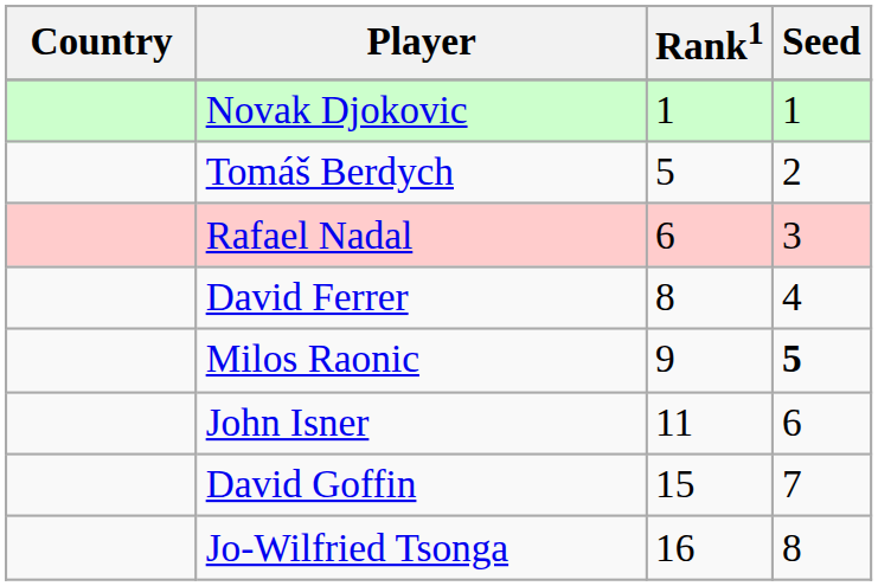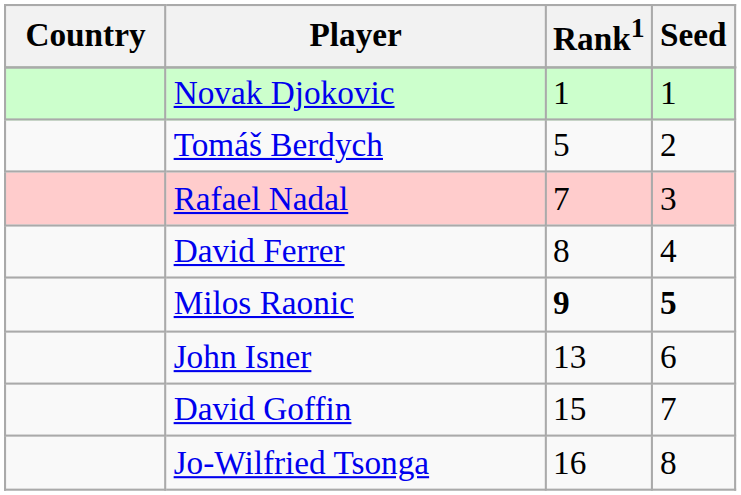Rafael Nadal | Rank1: 6 -> 7
Milos Raonic | Rank1: normal -> bold
John Isner | Rank1: 11 -> 13
